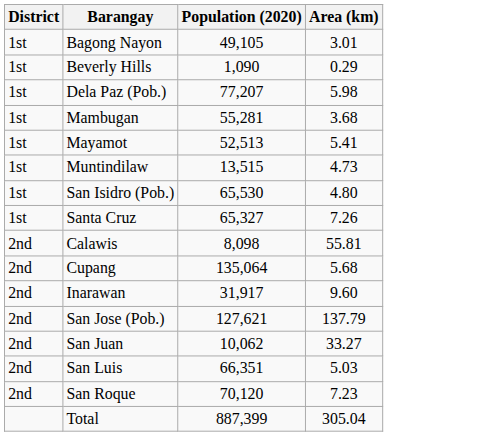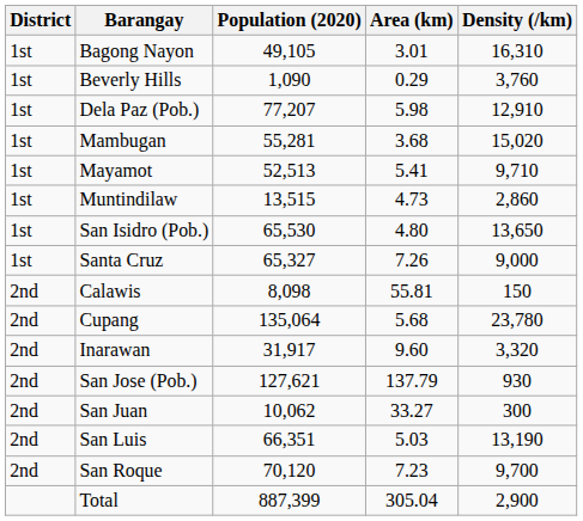+ column: Density (/km) | 16,310 | 3,760 | 12,910 | 15,020 | 9,710 | 2,860 | 13,650 | 9,000 | 150 | 23,780 | 3,320 | 930 | 300 | 13,190 | 9,700 | 2,900
